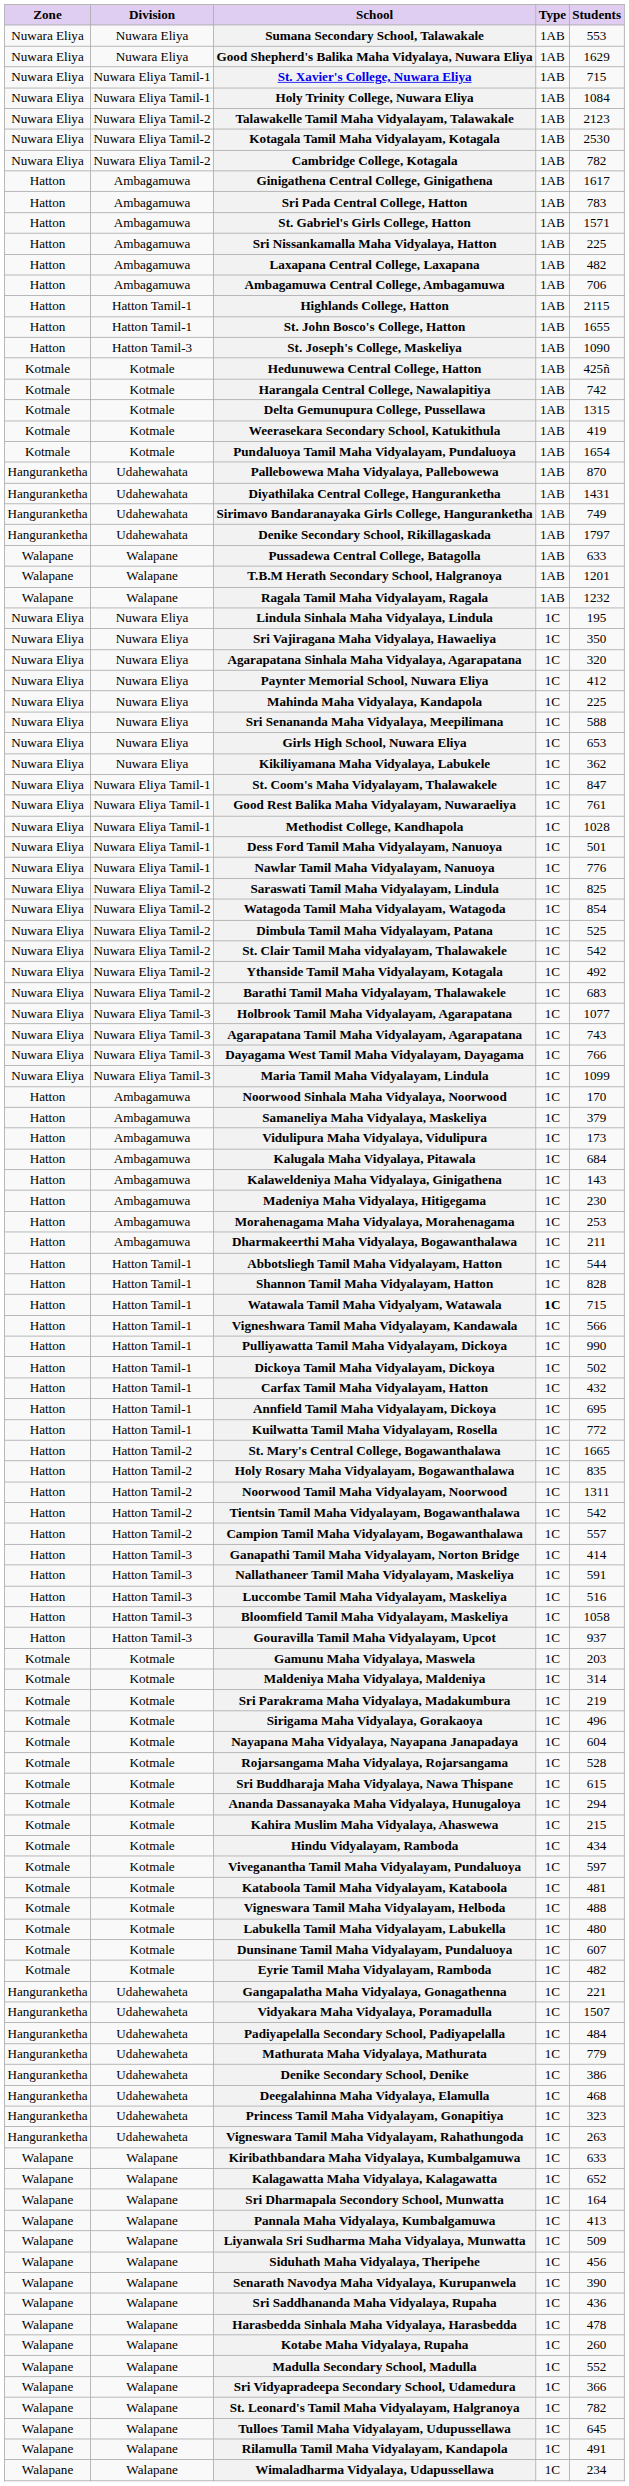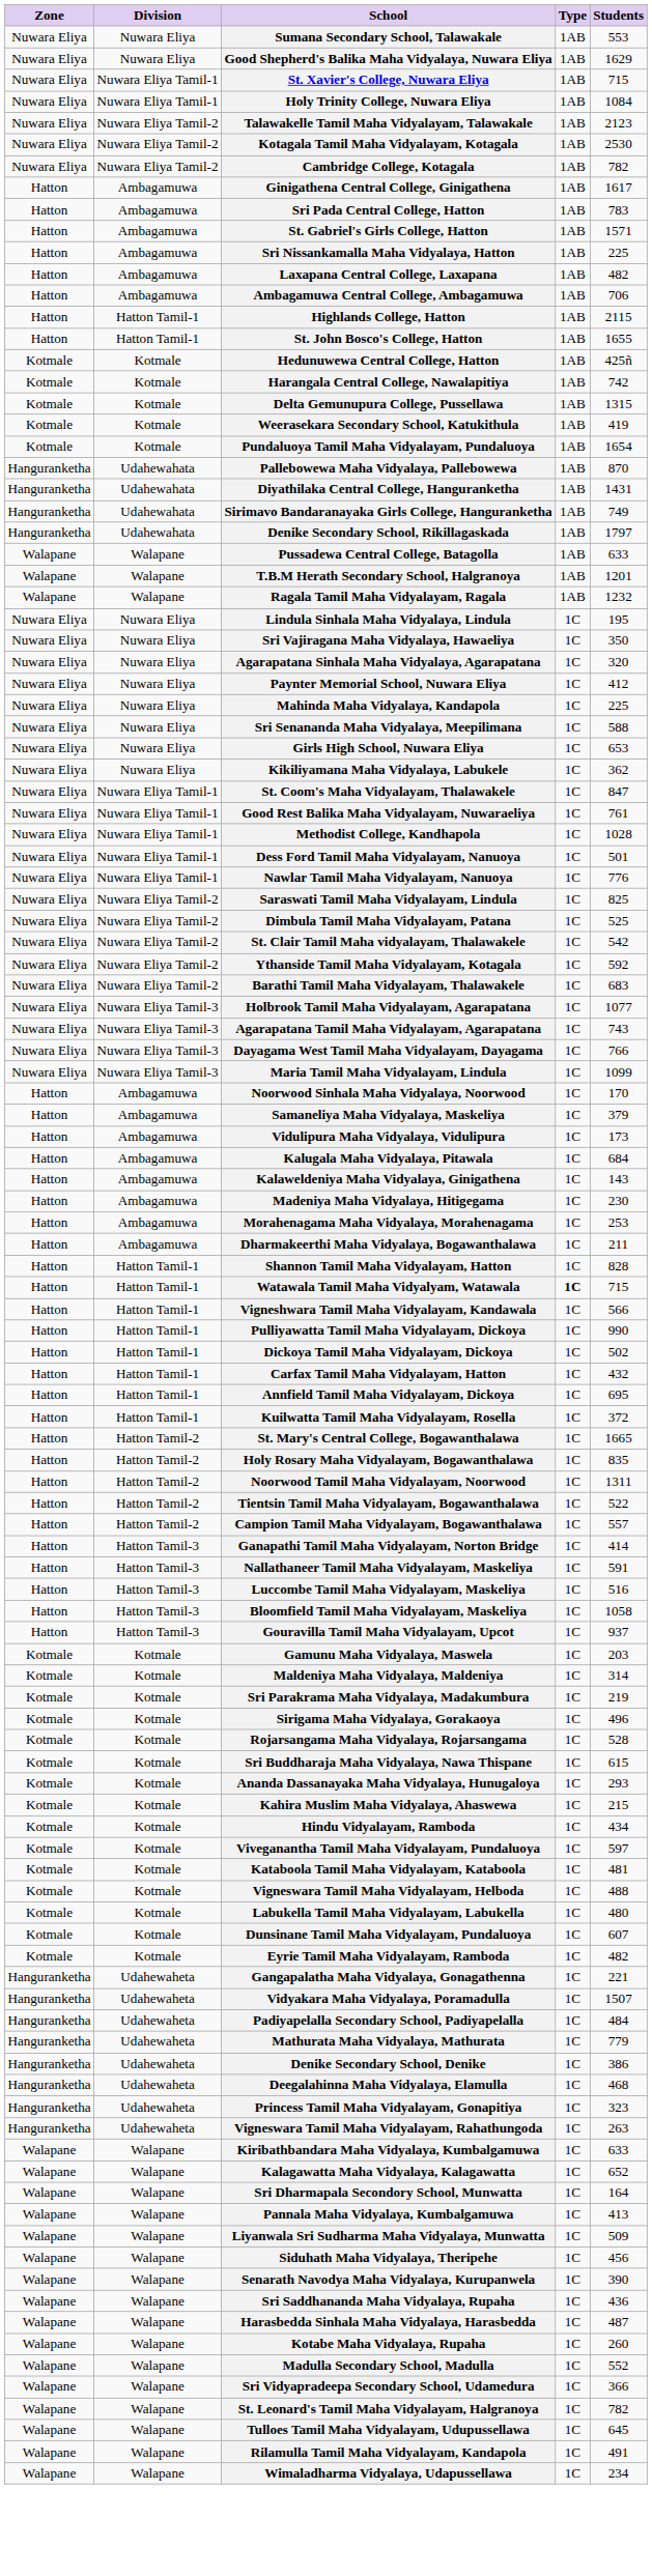- row: Hatton | Hatton Tamil-3 | St. Joseph's College, Maskeliya | 1AB | 1090
- row: Nuwara Eliya | Nuwara Eliya Tamil-2 | Watagoda Tamil Maha Vidyalayam, Watagoda | 1C | 854
Ythanside Tamil Maha Vidyalayam, Kotagala | Students: 492 -> 592
- row: Hatton | Hatton Tamil-1 | Abbotsliegh Tamil Maha Vidyalayam, Hatton | 1C | 544
Kuilwatta Tamil Maha Vidyalayam, Rosella | Students: 772 -> 372
Tientsin Tamil Maha Vidyalayam, Bogawanthalawa | Students: 542 -> 522
- row: Kotmale | Kotmale | Nayapana Maha Vidyalaya, Nayapana Janapadaya | 1C | 604
Ananda Dassanayaka Maha Vidyalaya, Hunugaloya | Students: 294 -> 293
Harasbedda Sinhala Maha Vidyalaya, Harasbedda | Students: 478 -> 487
